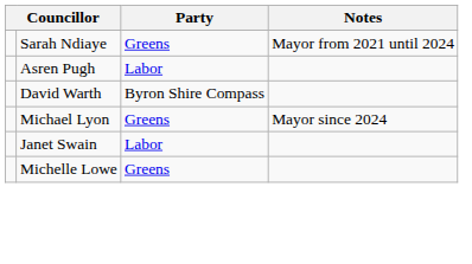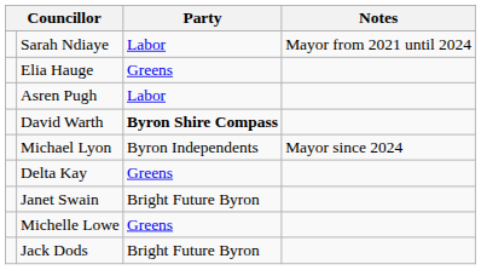Sarah Ndiaye | Party: Greens -> Labor
+ row: Elia Hauge | Greens
David Warth | Party: normal -> bold
Michael Lyon | Party: Greens -> Byron Independents
+ row: Delta Kay | Greens
Janet Swain | Party: Labor -> Bright Future Byron
+ row: Jack Dods | Bright Future Byron
